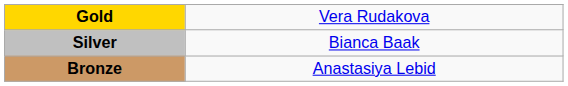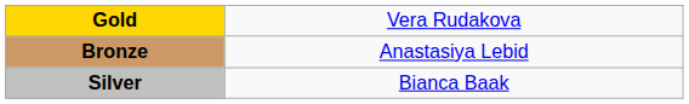rows swapped: Silver <-> Bronze
